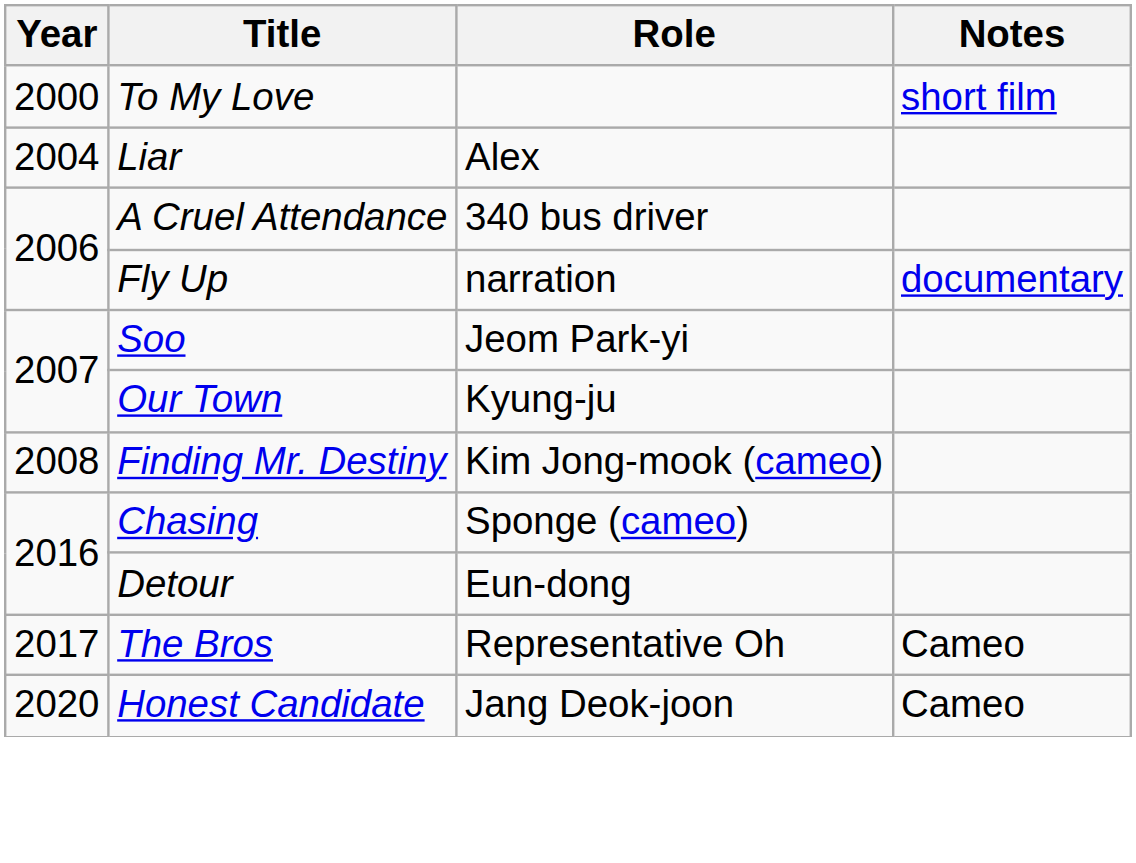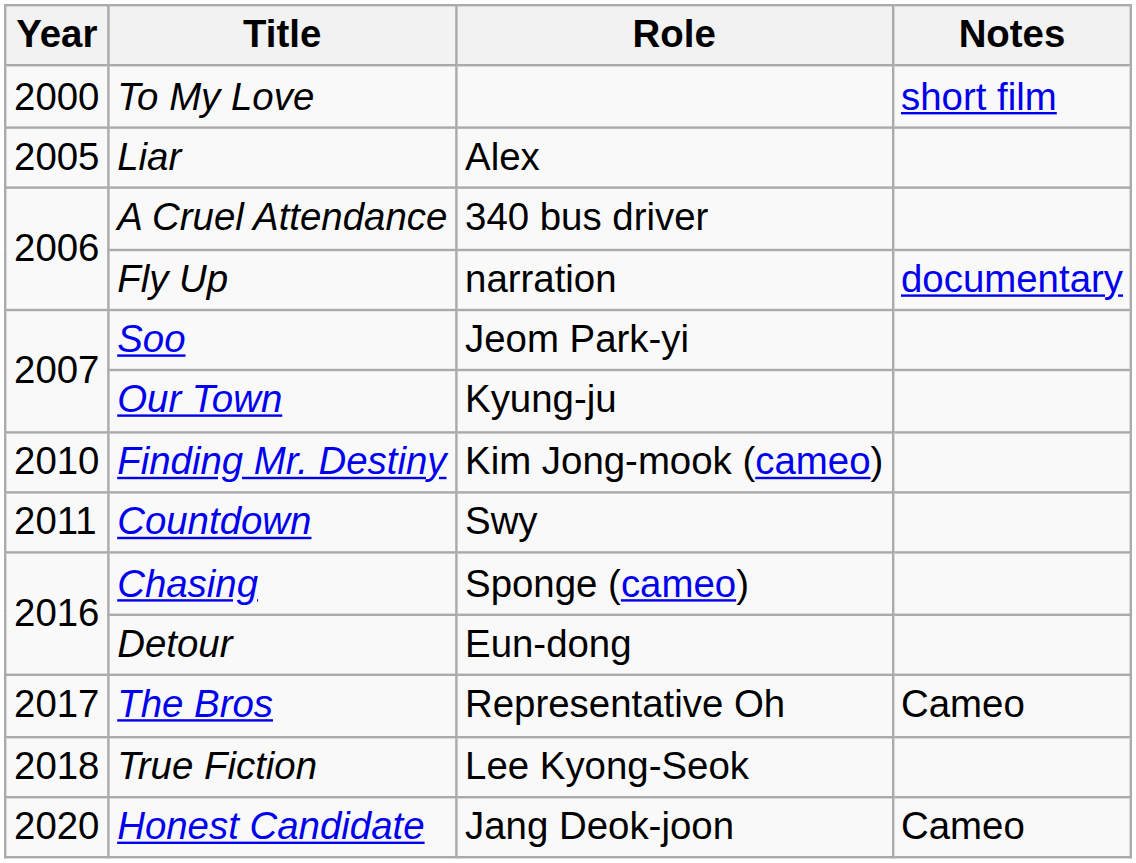Liar | Year: 2004 -> 2005
Finding Mr. Destiny | Year: 2008 -> 2010
+ row: 2011 | Countdown | Swy
+ row: 2018 | True Fiction | Lee Kyong-Seok
